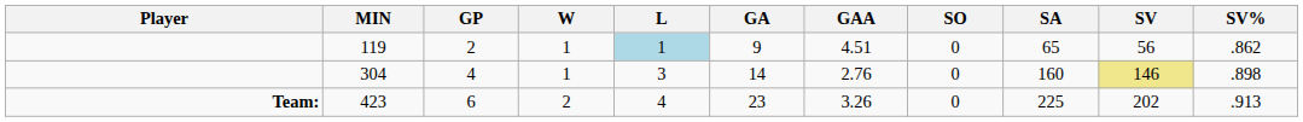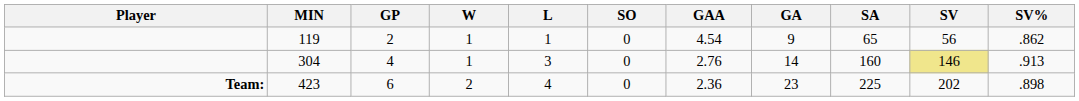columns swapped: GA <-> SO
119 | L: lightblue background -> no background
119 | GAA: 4.51 -> 4.54
304 | SV%: .898 -> .913
423 | GAA: 3.26 -> 2.36
423 | SV%: .913 -> .898
